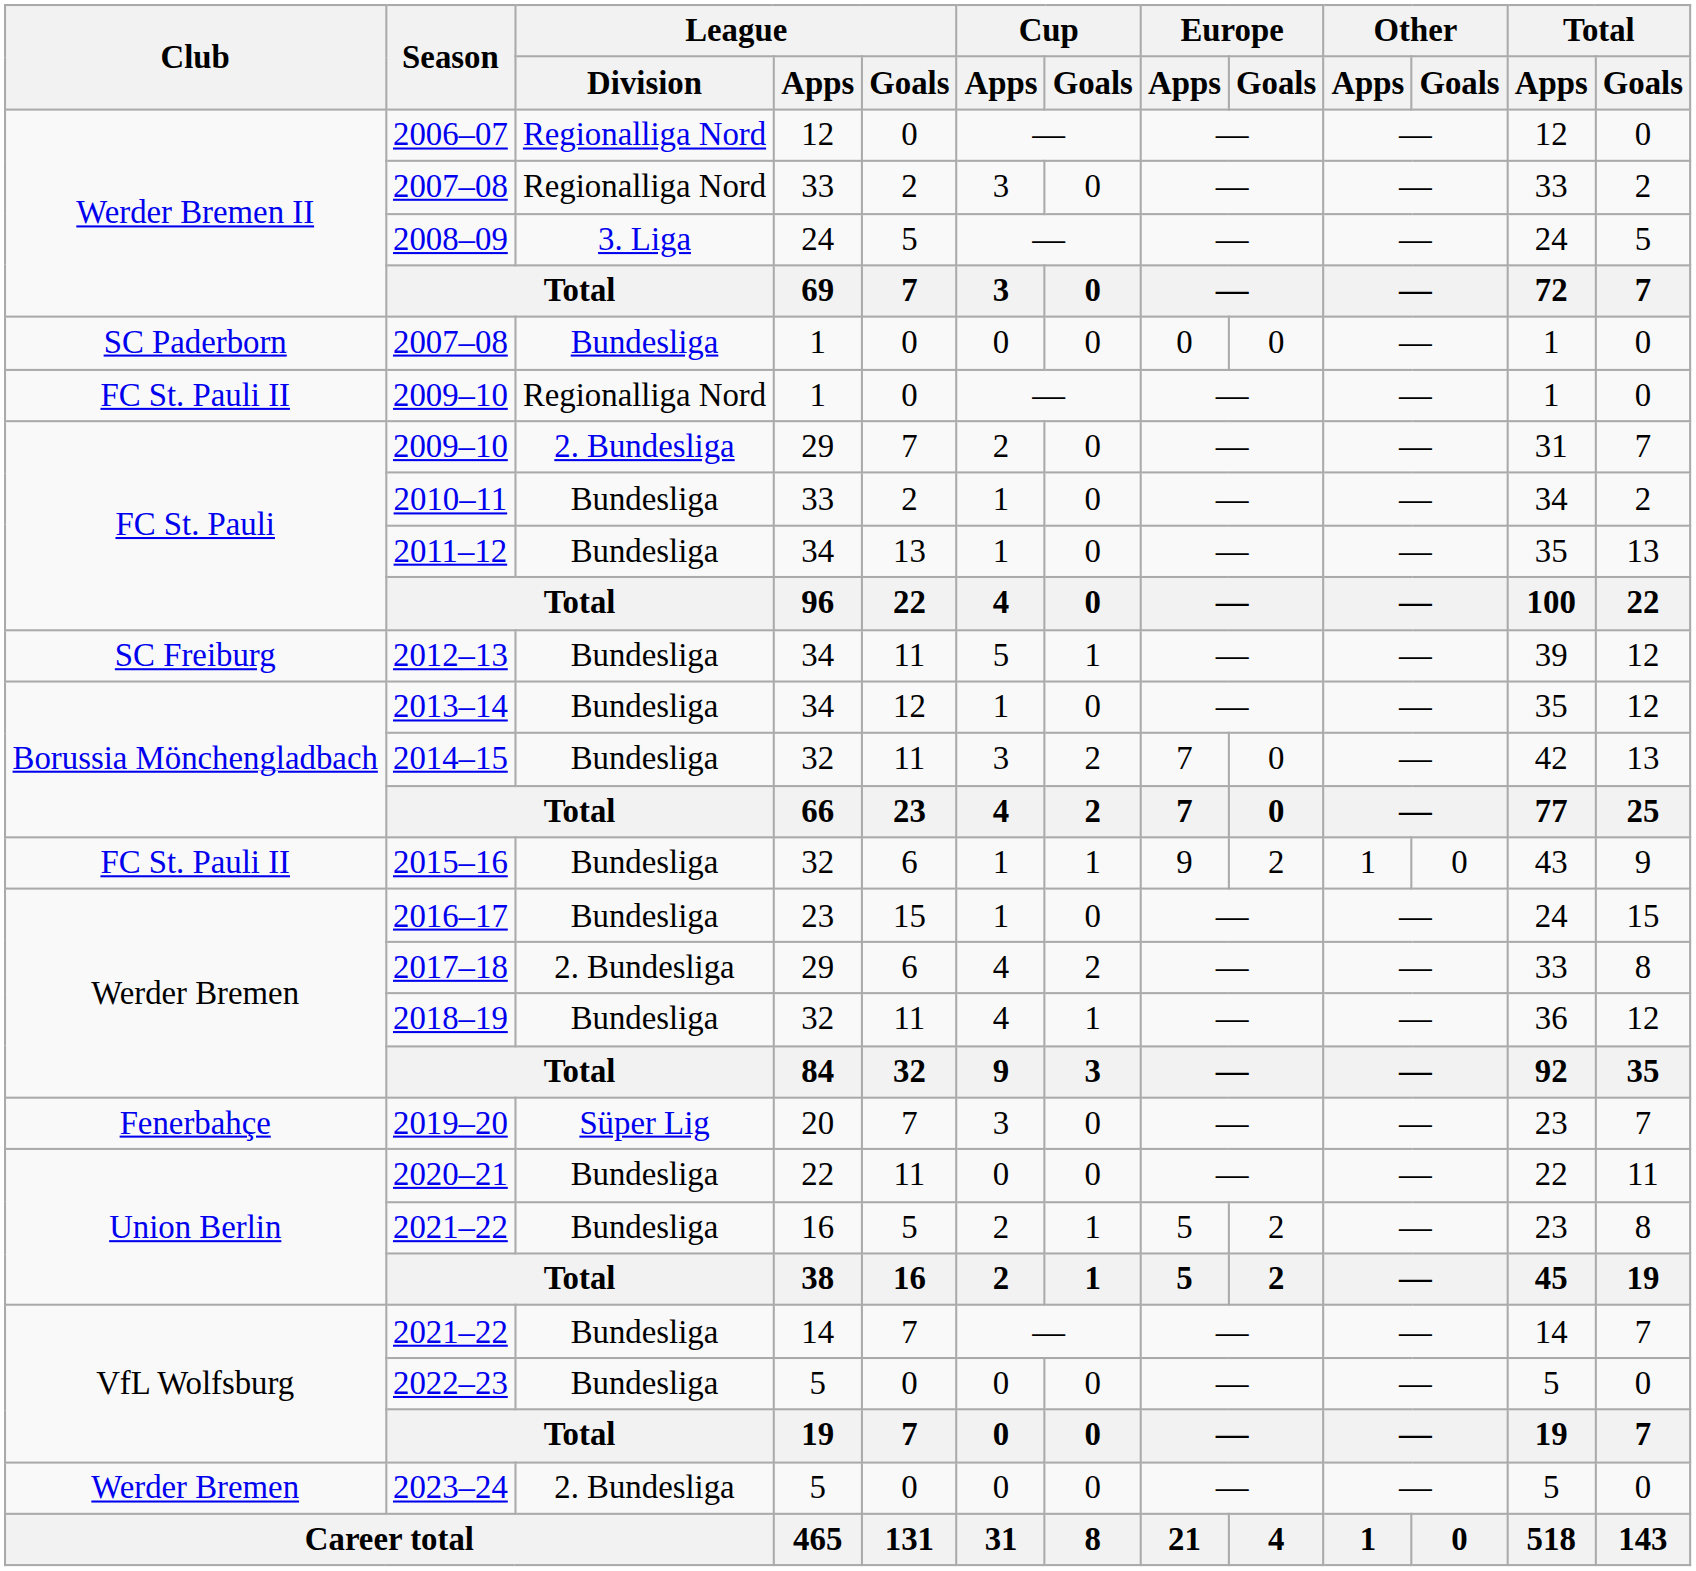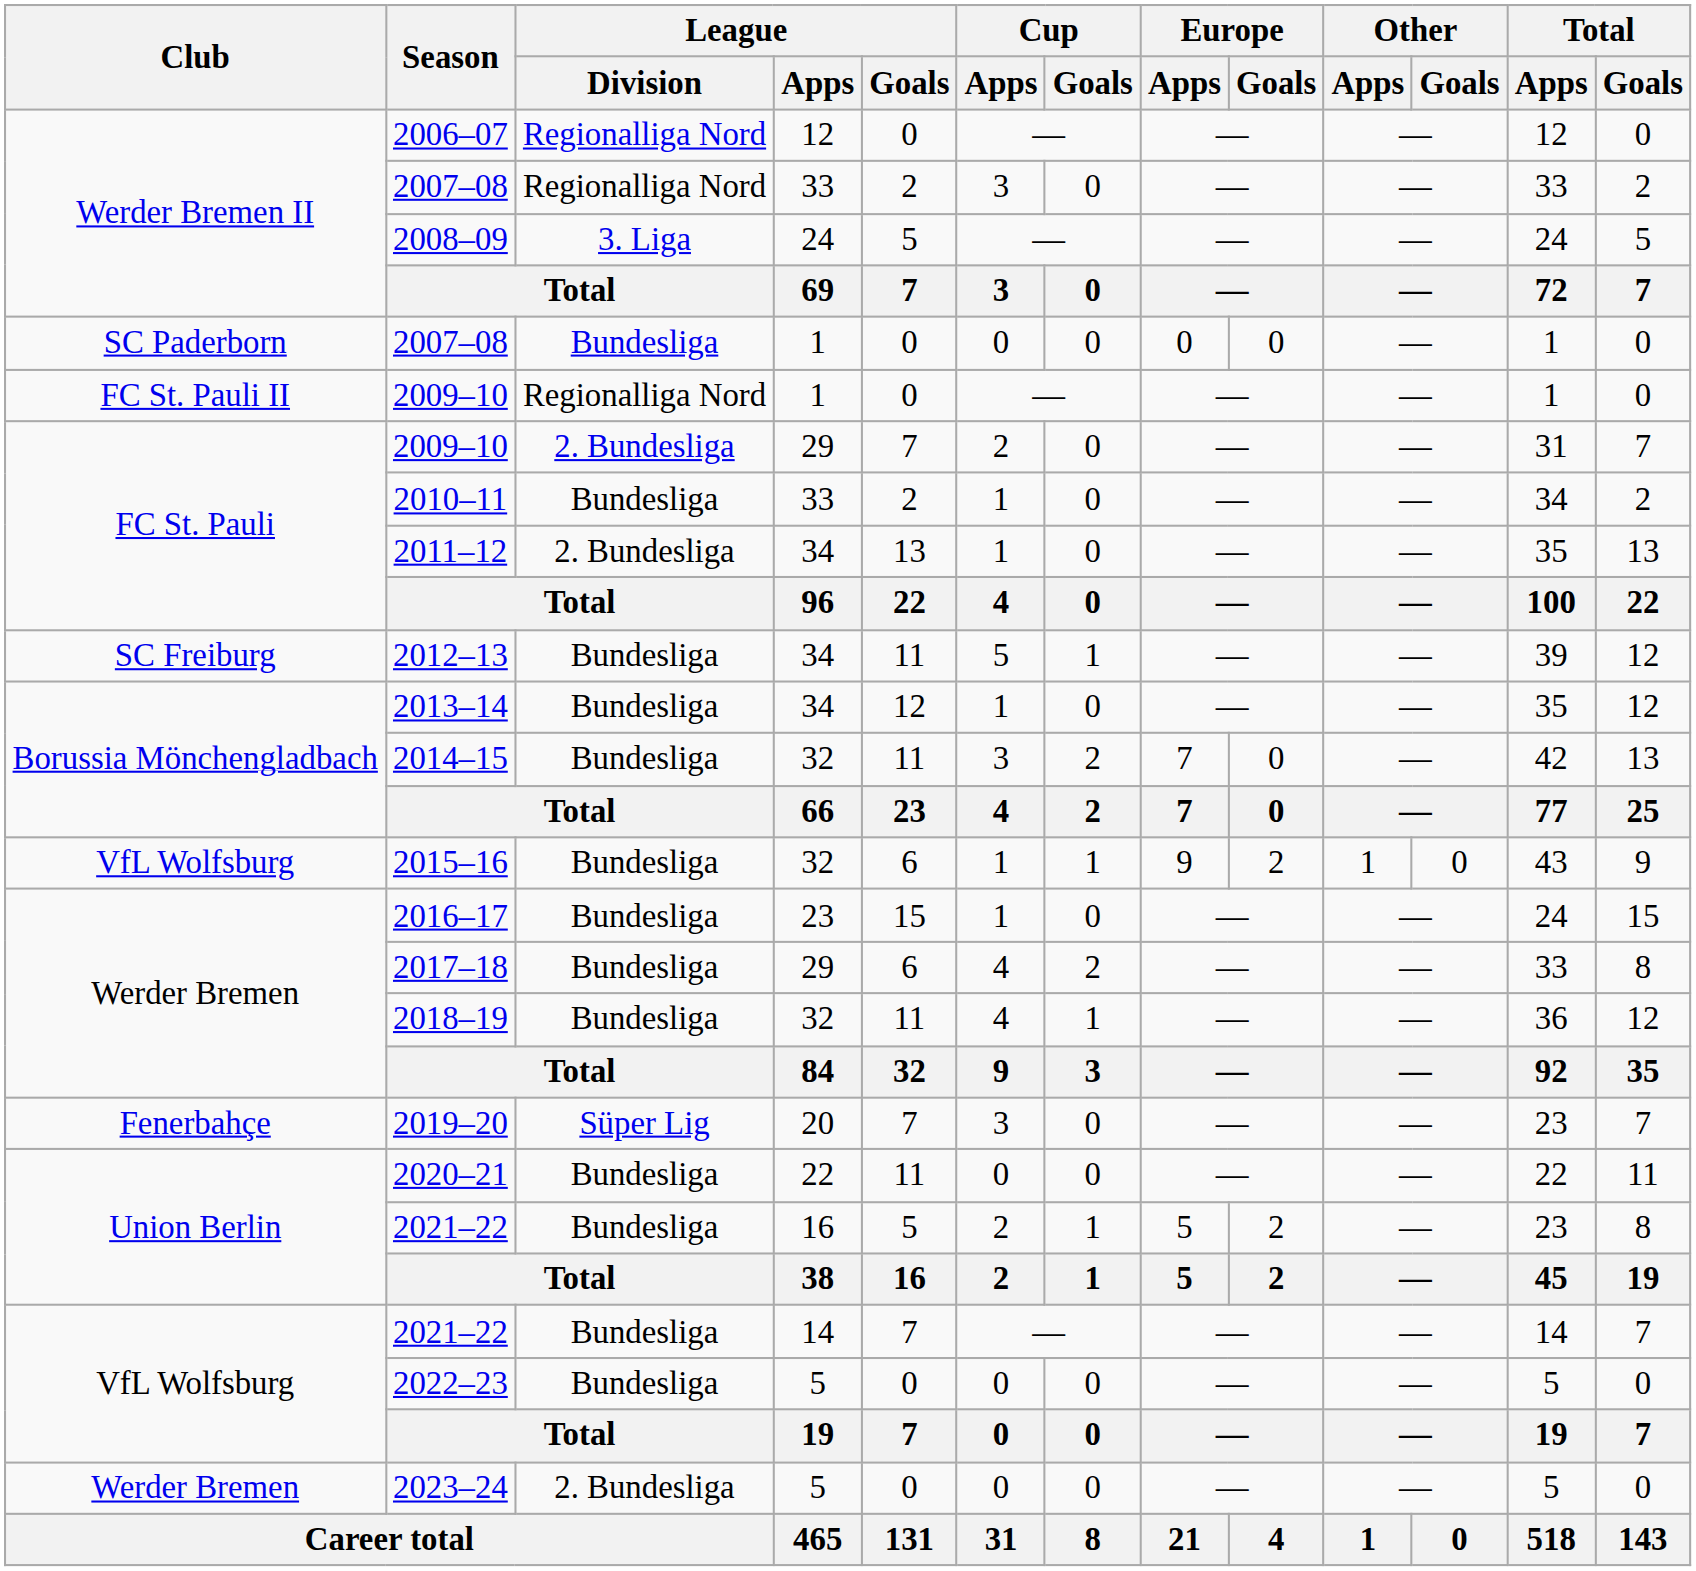2011–12 | League / Division: Bundesliga -> 2. Bundesliga
2015–16 | Club: FC St. Pauli II -> VfL Wolfsburg
2017–18 | League / Division: 2. Bundesliga -> Bundesliga
